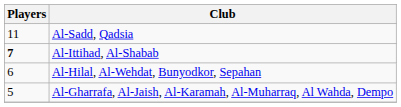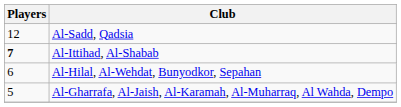Al-Sadd, Qadsia | Players: 11 -> 12
